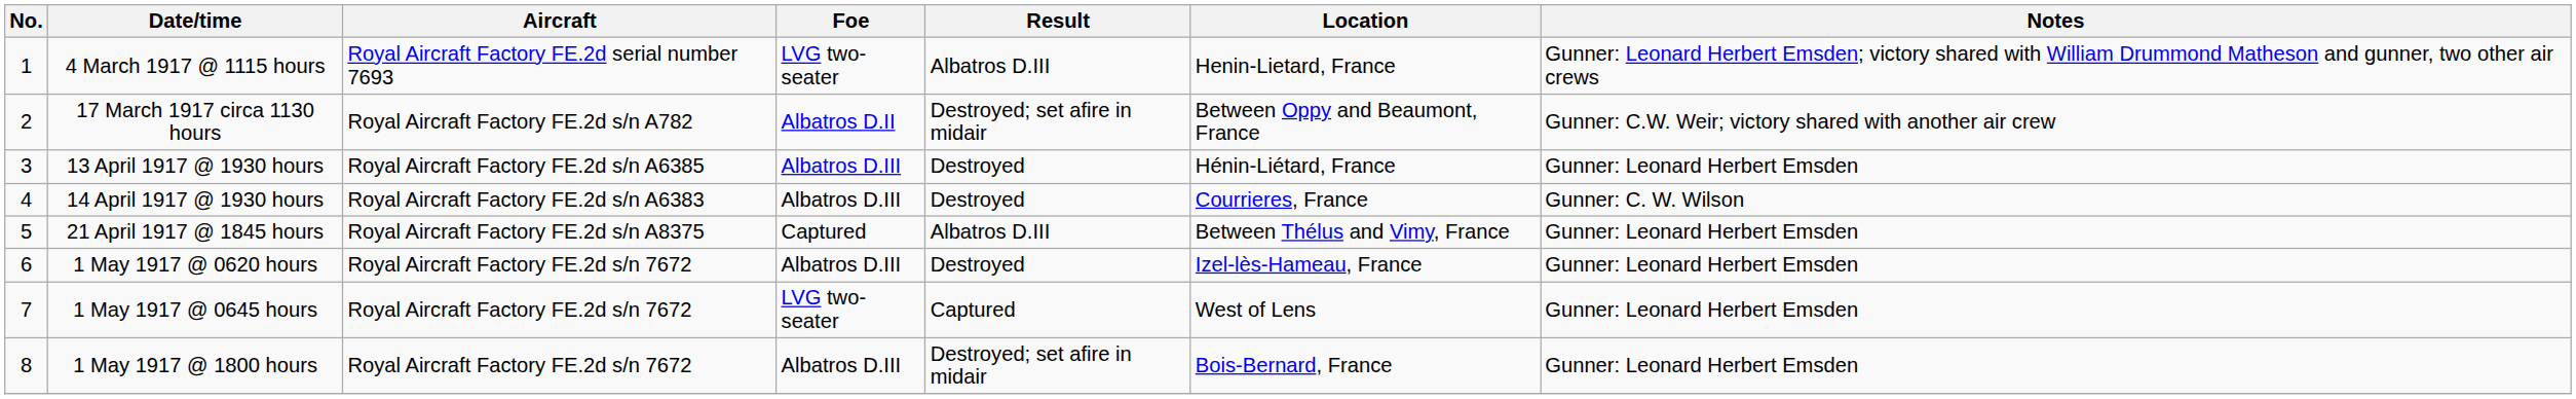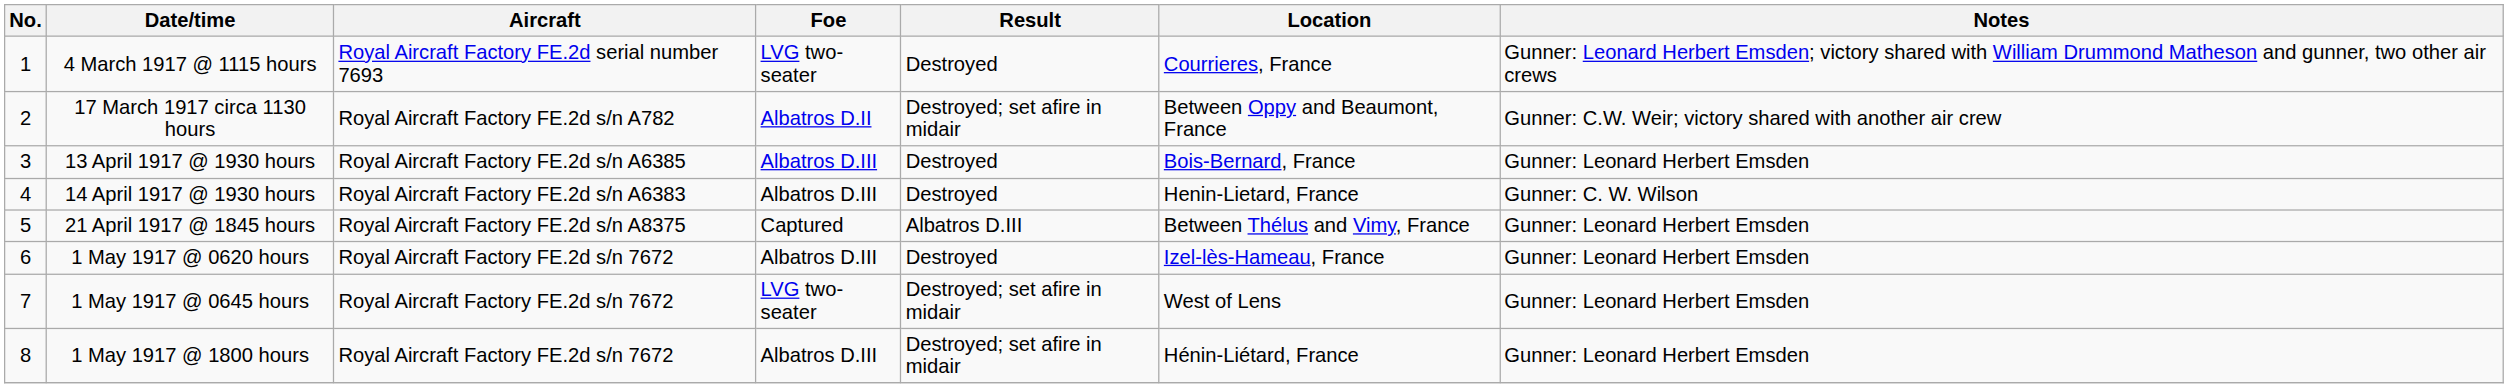4 March 1917 @ 1115 hours | Result: Albatros D.III -> Destroyed
4 March 1917 @ 1115 hours | Location: Henin-Lietard, France -> Courrieres, France
13 April 1917 @ 1930 hours | Location: Hénin-Liétard, France -> Bois-Bernard, France
14 April 1917 @ 1930 hours | Location: Courrieres, France -> Henin-Lietard, France
1 May 1917 @ 0645 hours | Result: Captured -> Destroyed; set afire in midair
1 May 1917 @ 1800 hours | Location: Bois-Bernard, France -> Hénin-Liétard, France
